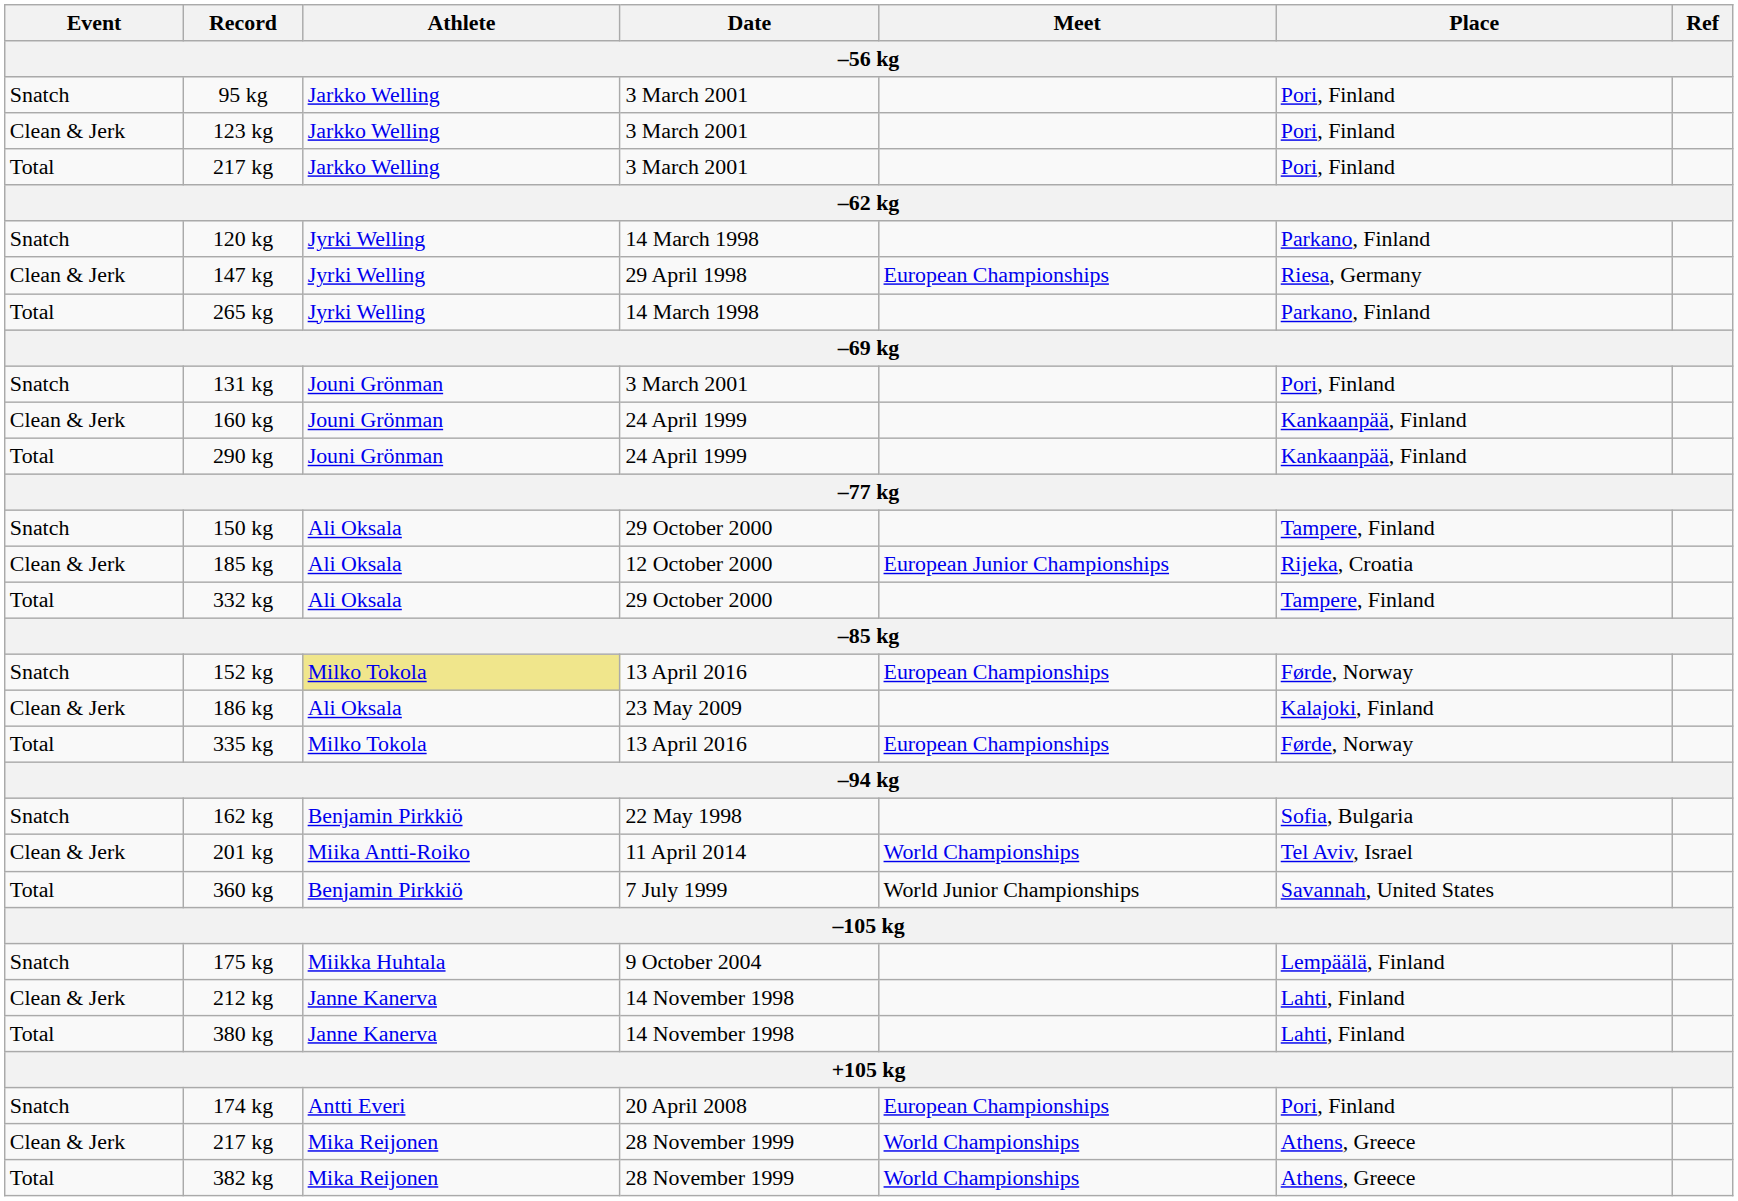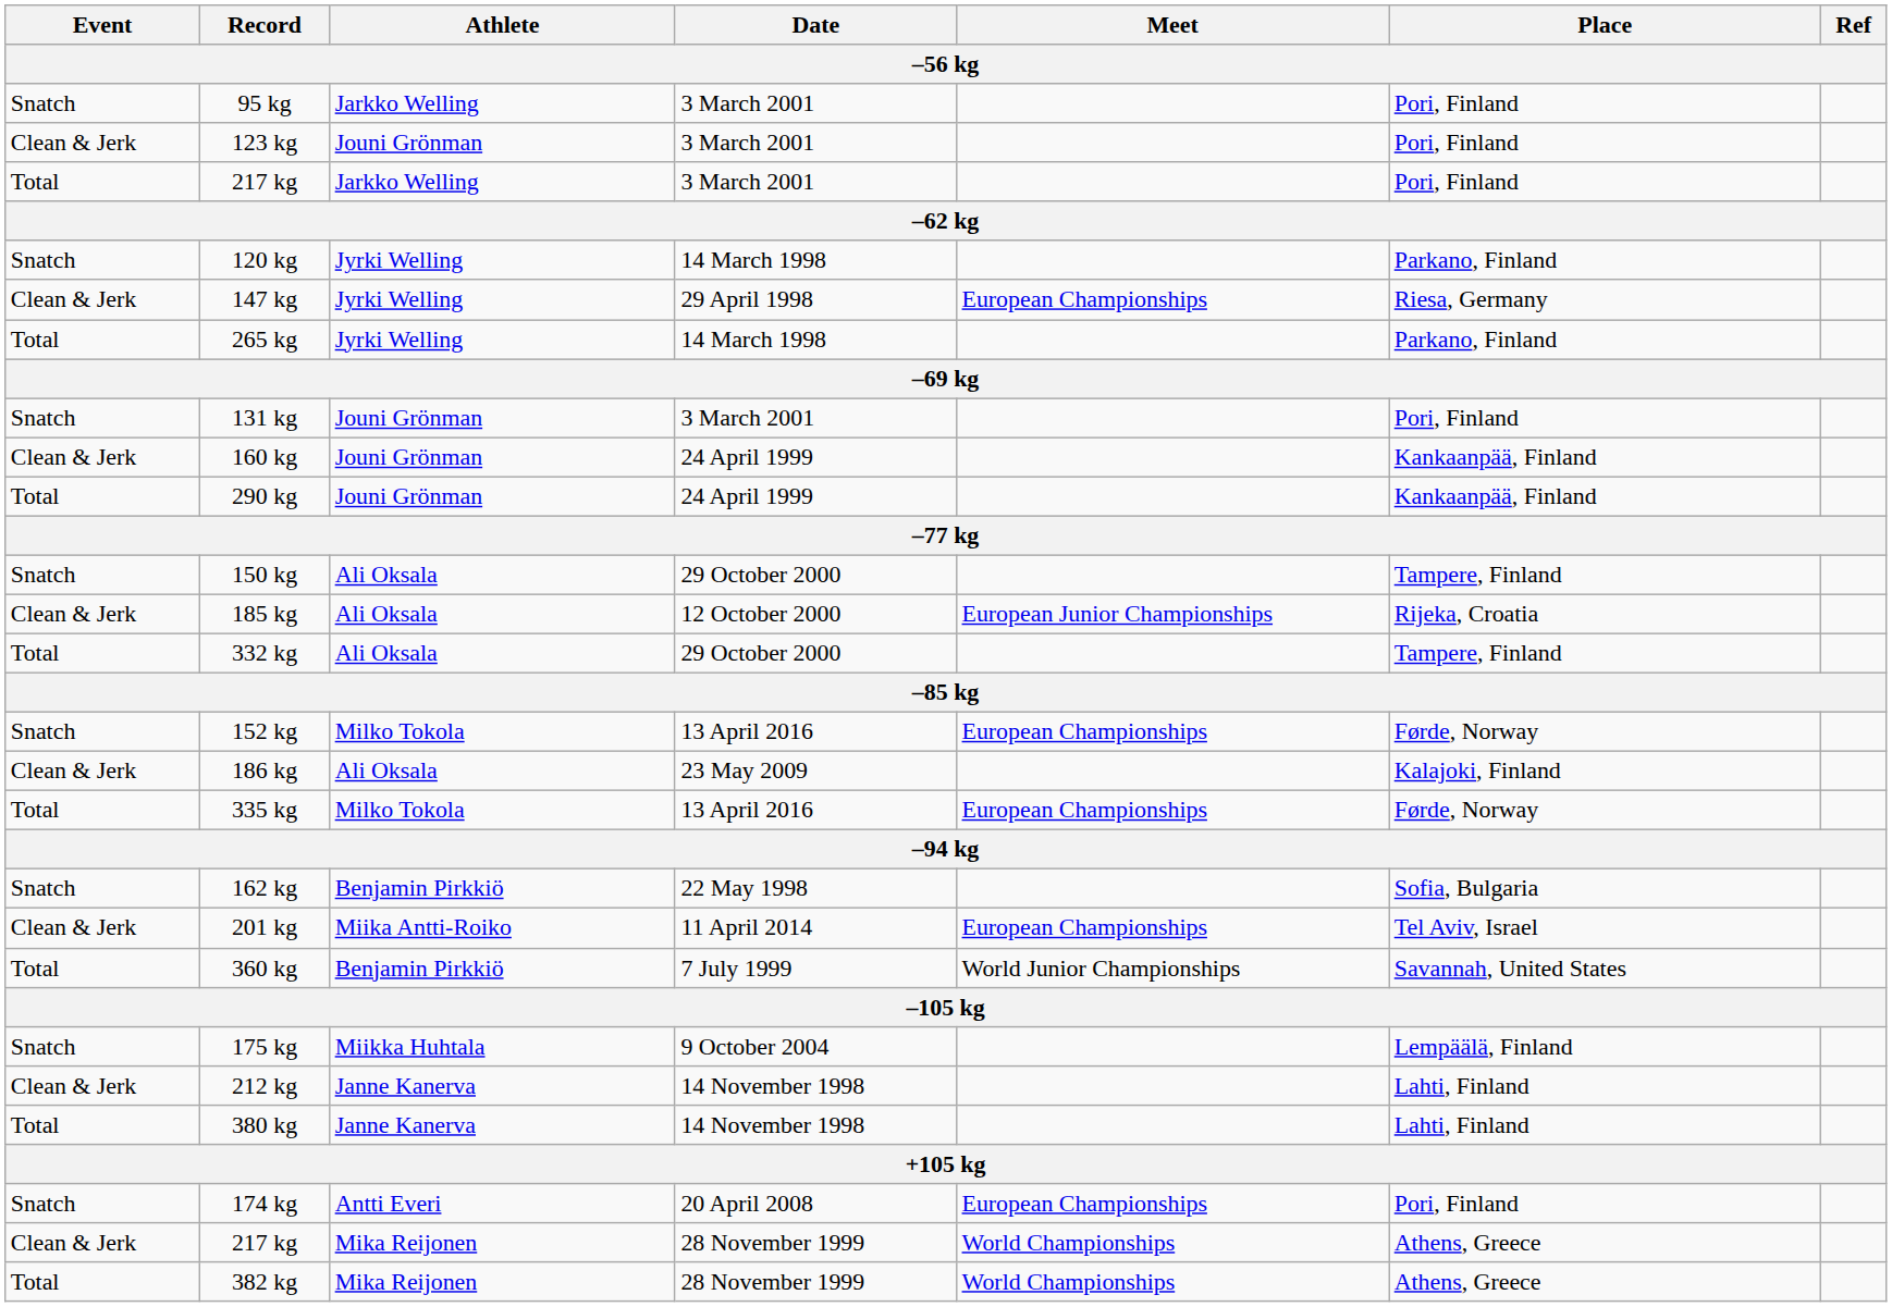123 kg | Athlete: Jarkko Welling -> Jouni Grönman
152 kg | Athlete: khaki background -> no background
201 kg | Meet: World Championships -> European Championships
